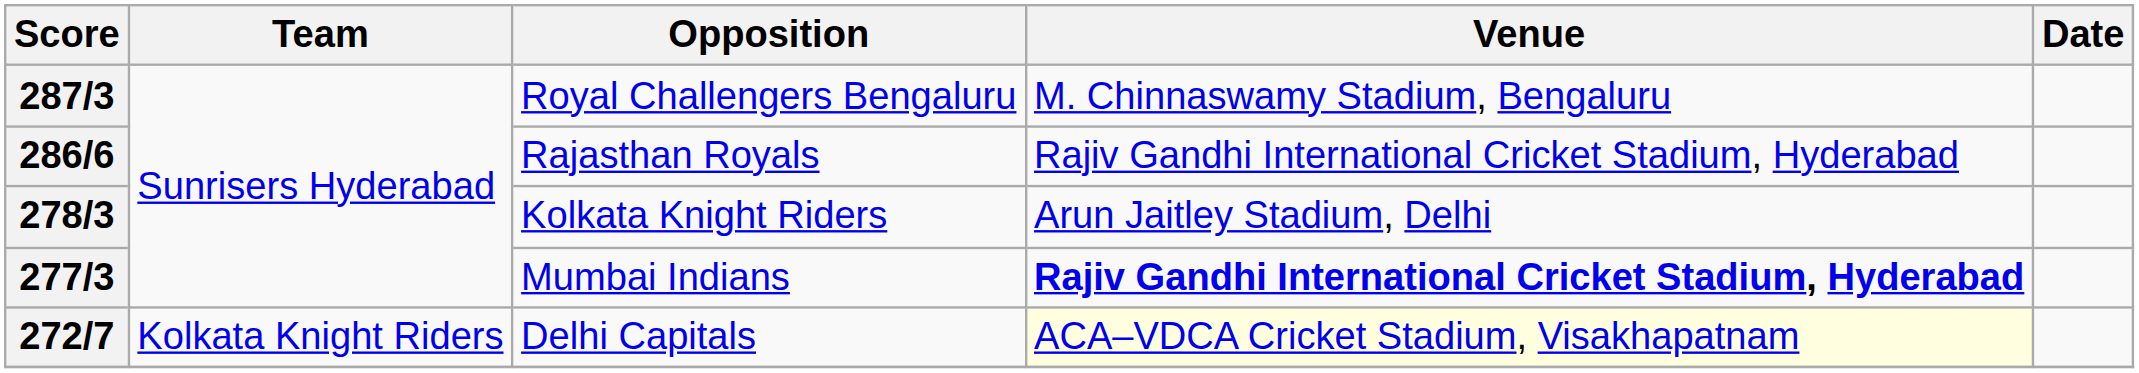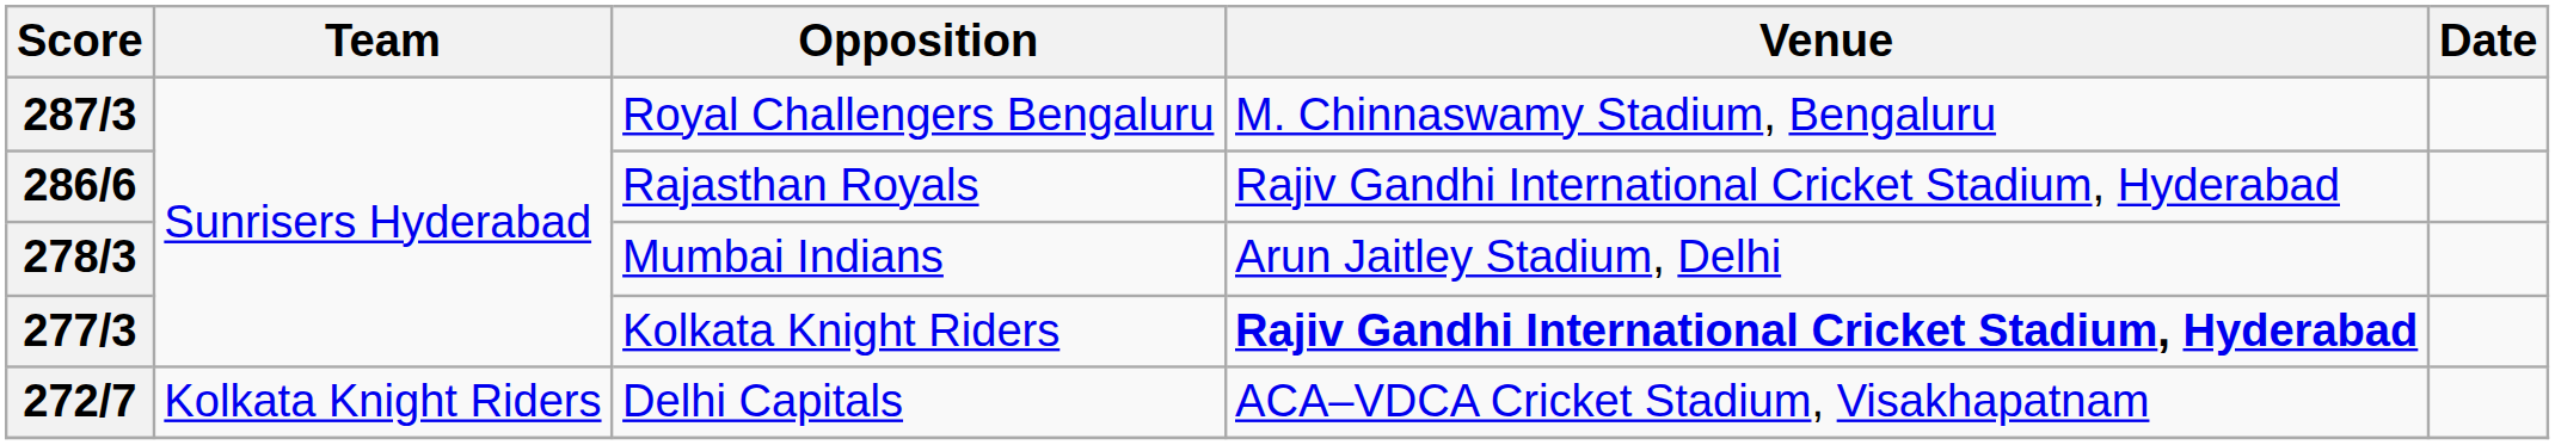278/3 | Opposition: Kolkata Knight Riders -> Mumbai Indians
277/3 | Opposition: Mumbai Indians -> Kolkata Knight Riders
272/7 | Venue: lightyellow background -> no background
